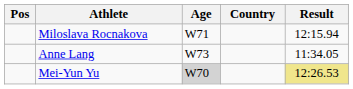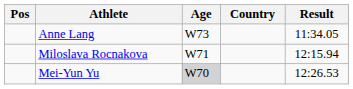rows swapped: Anne Lang <-> Miloslava Rocnakova
Mei-Yun Yu | Result: khaki background -> no background
